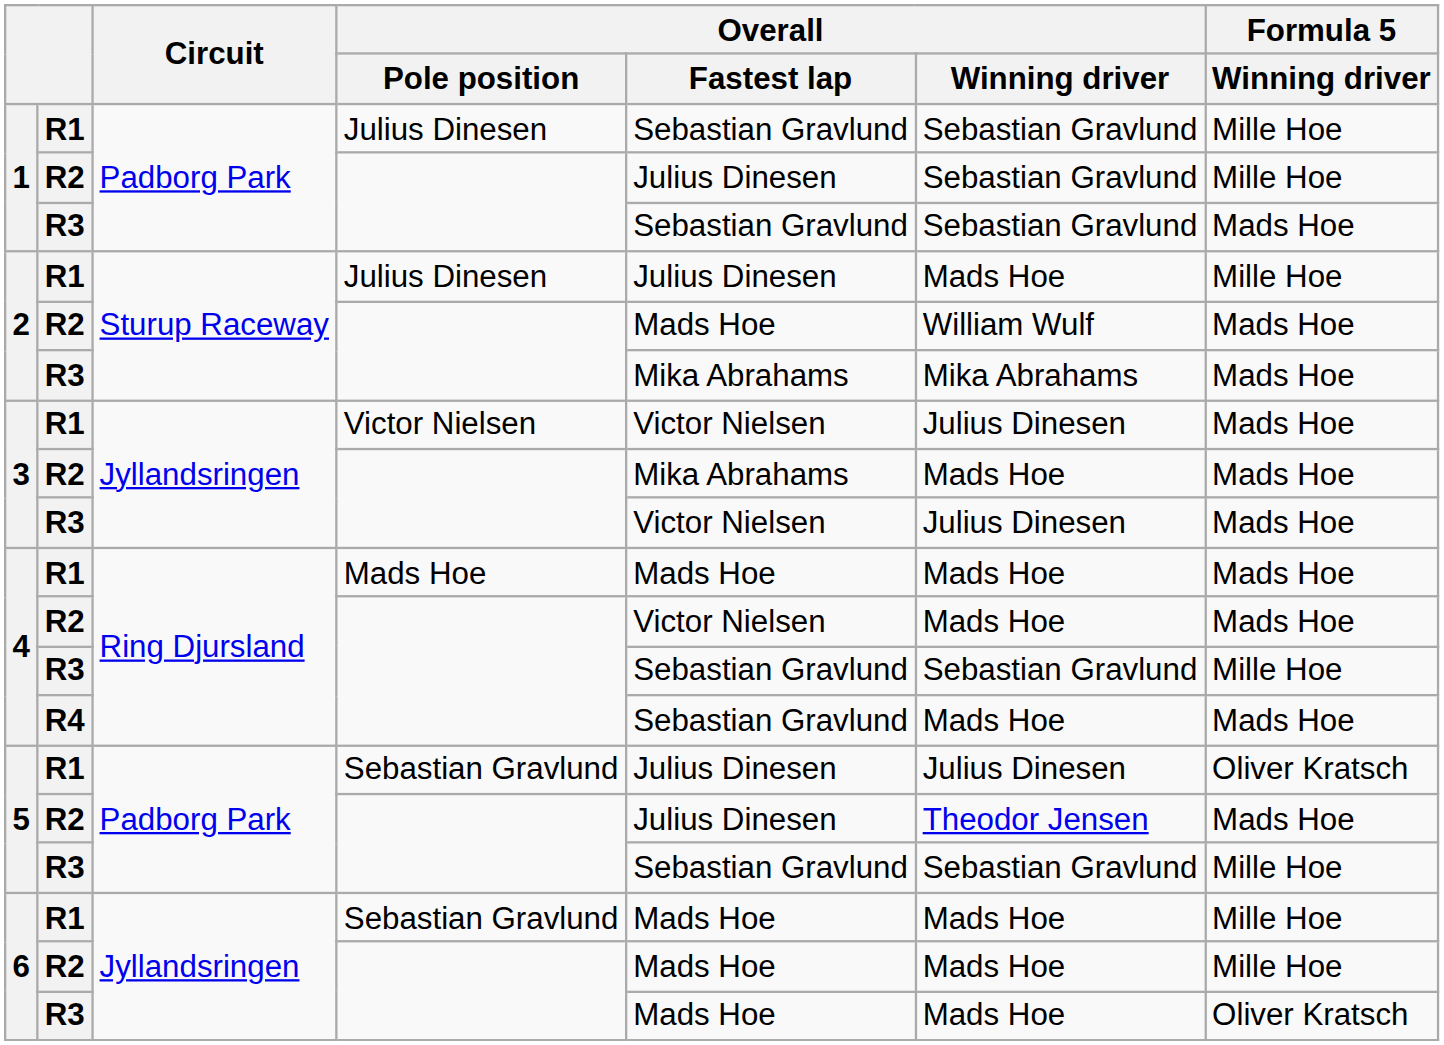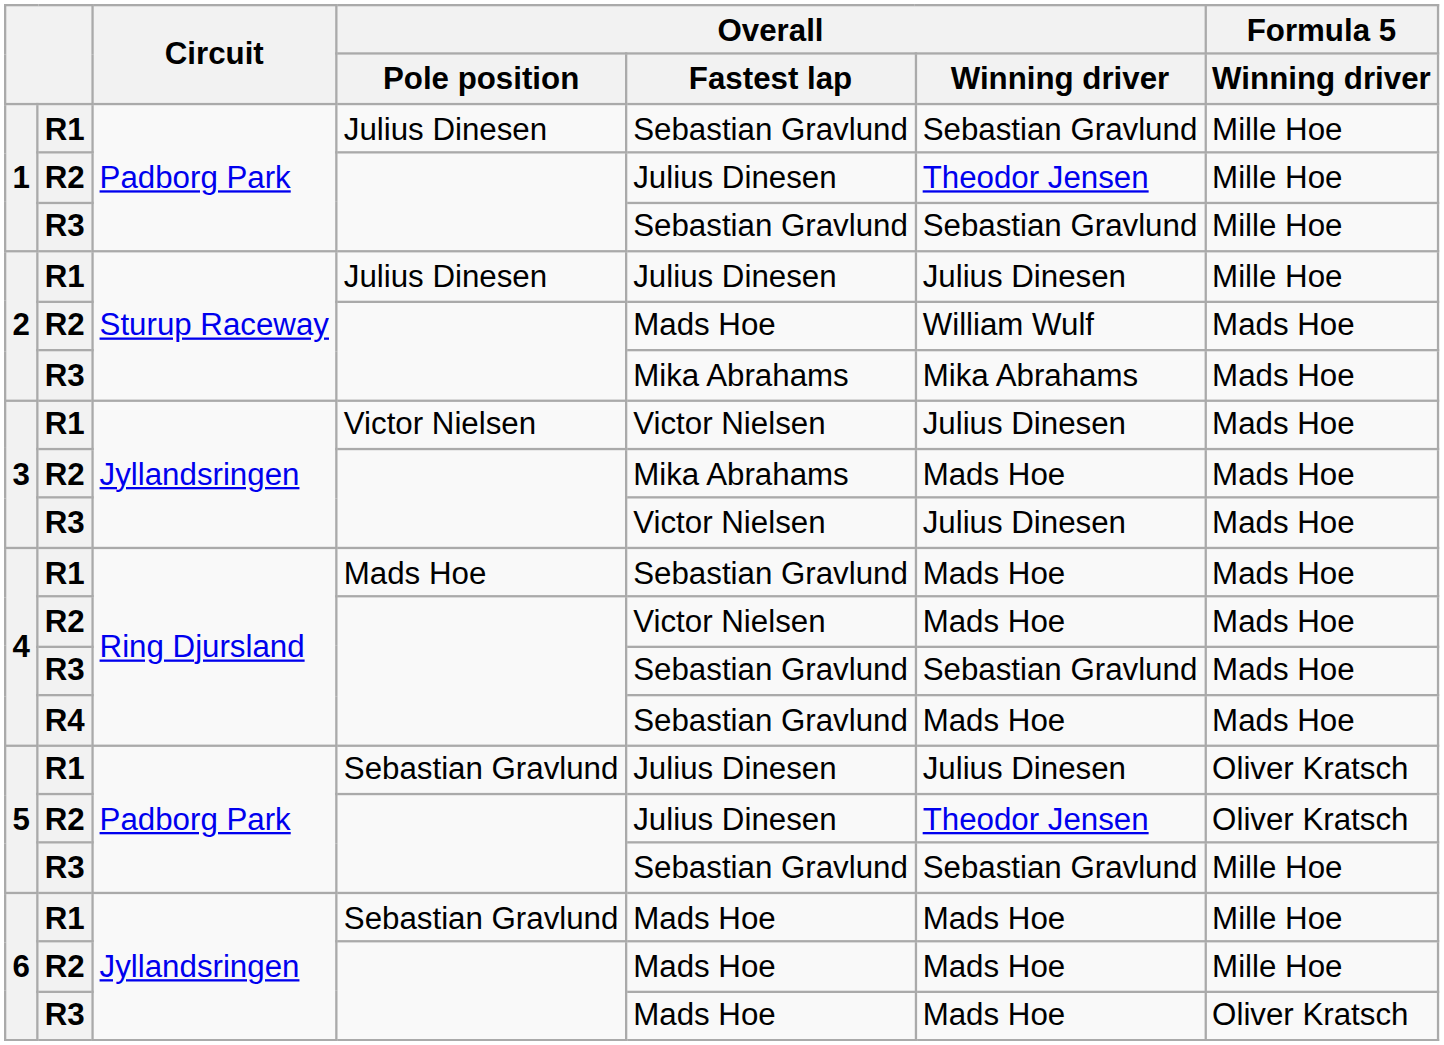1 / R2 | Overall / Winning driver: Sebastian Gravlund -> Theodor Jensen
1 / R3 | Formula 5 / Winning driver: Mads Hoe -> Mille Hoe
2 / R1 | Overall / Winning driver: Mads Hoe -> Julius Dinesen
4 / R1 | Overall / Fastest lap: Mads Hoe -> Sebastian Gravlund
4 / R3 | Formula 5 / Winning driver: Mille Hoe -> Mads Hoe
5 / R2 | Formula 5 / Winning driver: Mads Hoe -> Oliver Kratsch
